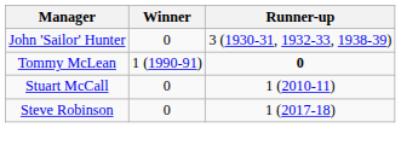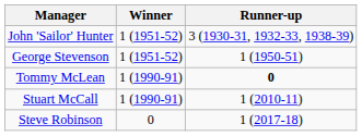John 'Sailor' Hunter | Winner: 0 -> 1 (1951-52)
+ row: George Stevenson | 1 (1951-52) | 1 (1950-51)
Stuart McCall | Winner: 0 -> 1 (1990-91)
